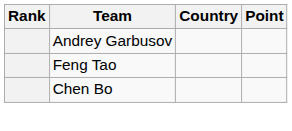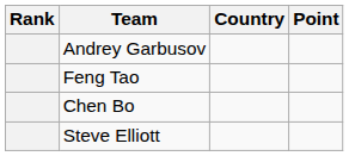+ row: Steve Elliott
